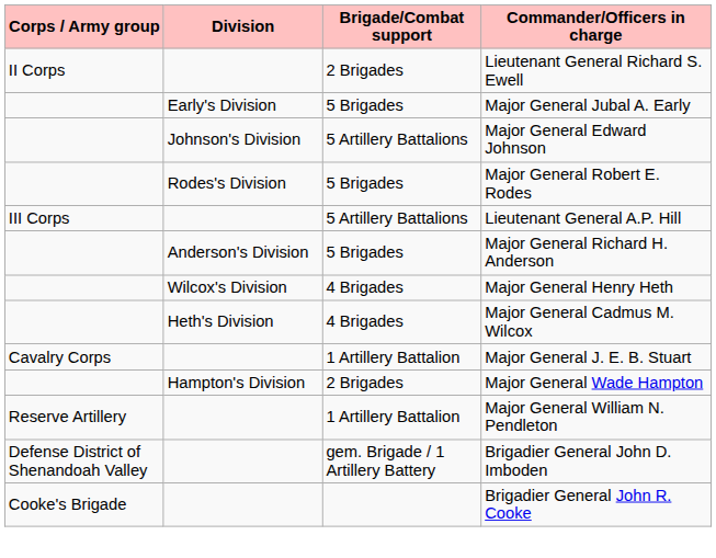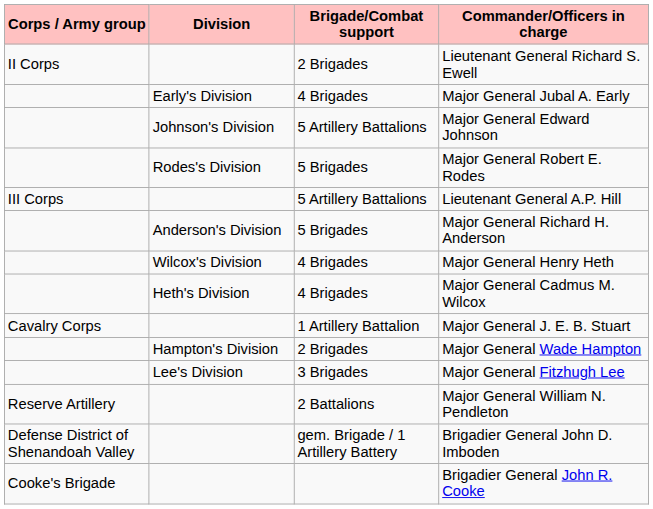Major General Jubal A. Early | Brigade/Combat support: 5 Brigades -> 4 Brigades
+ row: Lee's Division | 3 Brigades | Major General Fitzhugh Lee
Major General William N. Pendleton | Brigade/Combat support: 1 Artillery Battalion -> 2 Battalions
